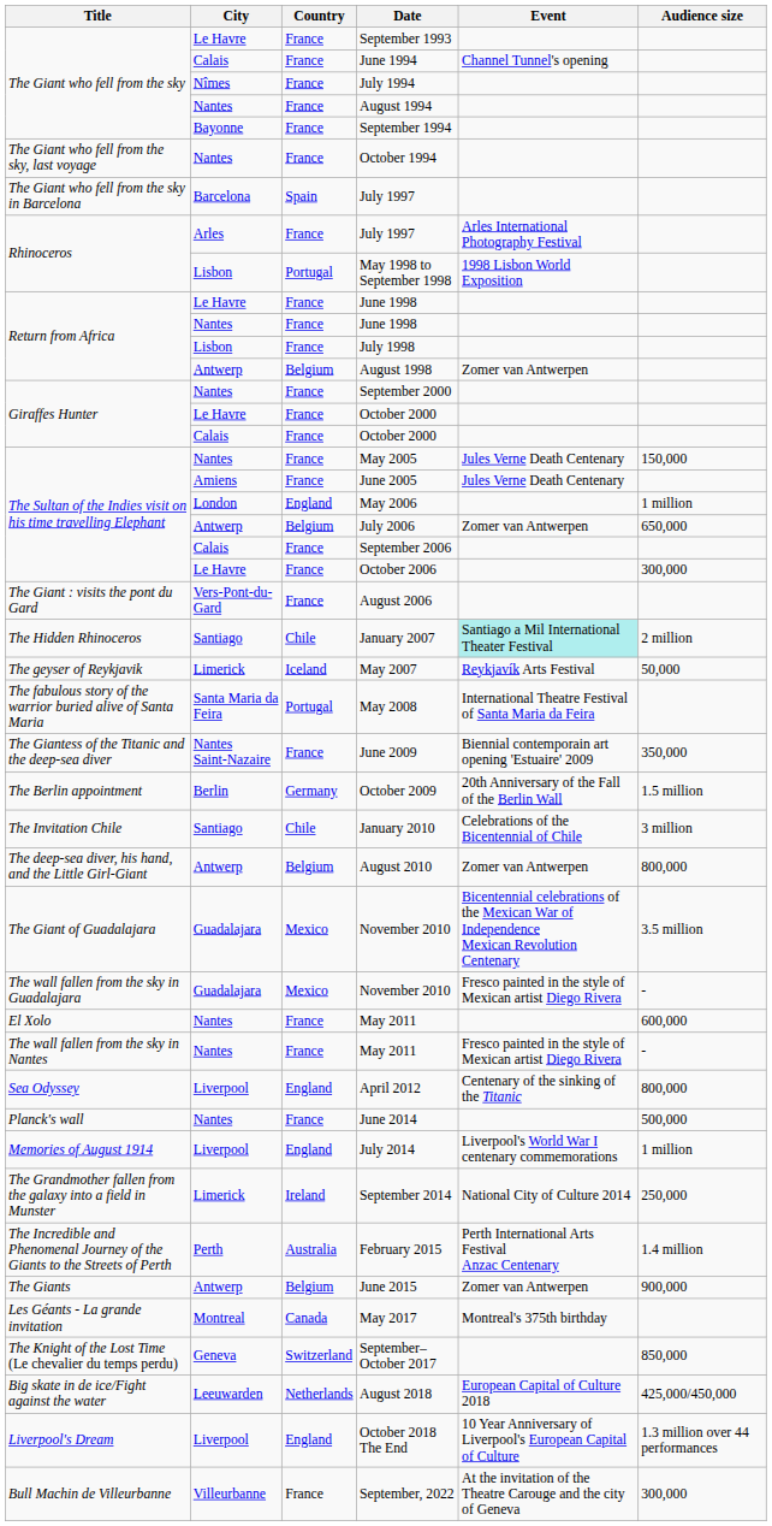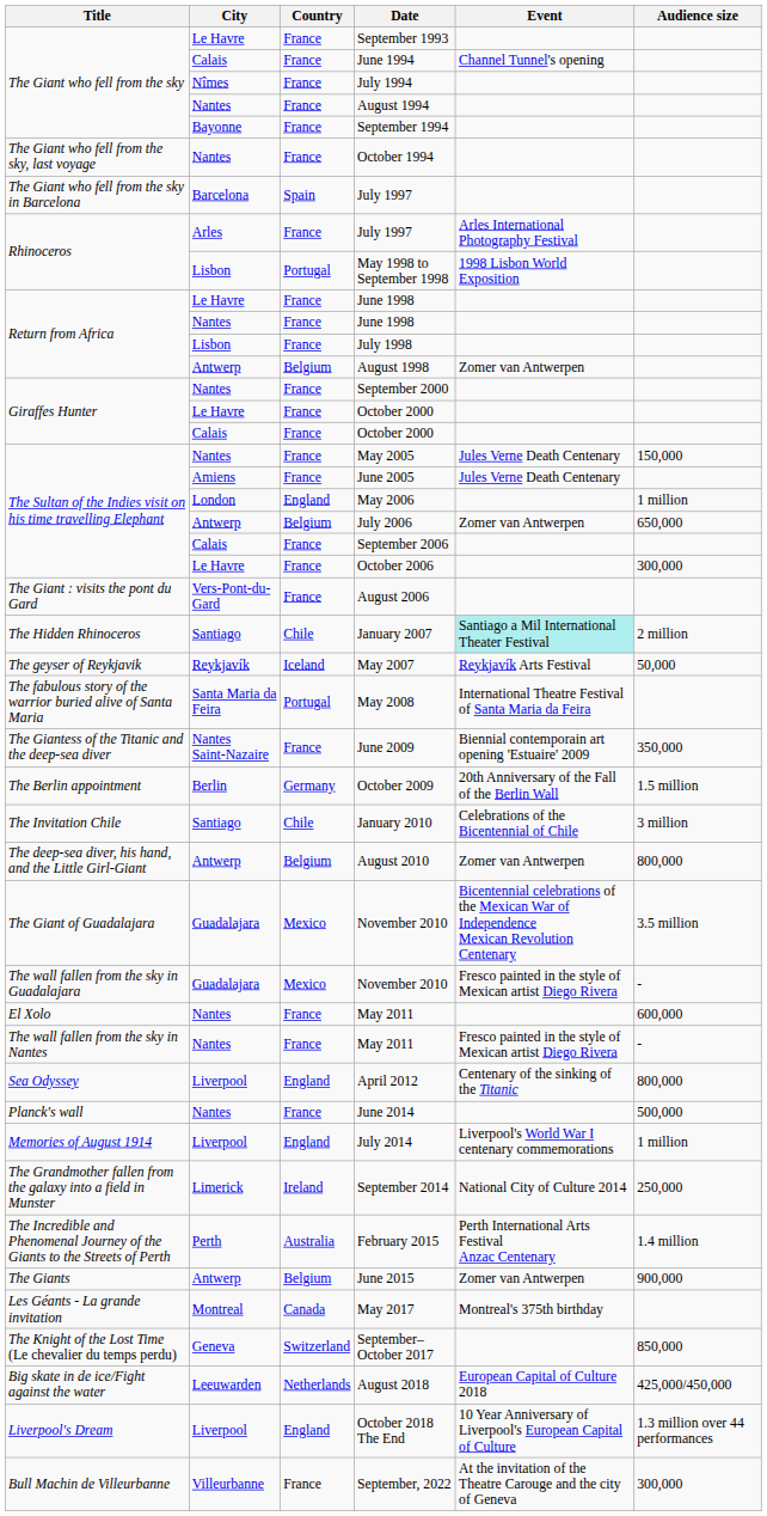May 2007 | City: Limerick -> Reykjavík
